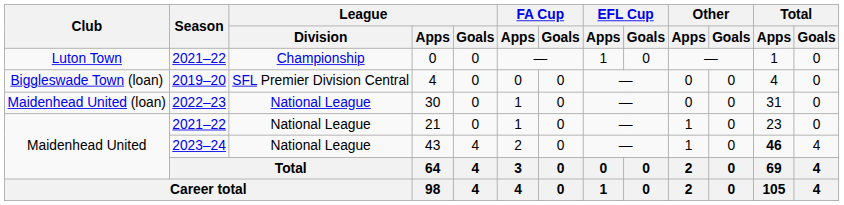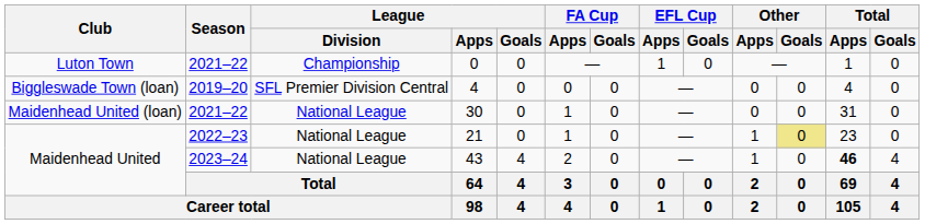30 | Season: 2022–23 -> 2021–22
21 | Season: 2021–22 -> 2022–23
21 | Other / Goals: no background -> khaki background
